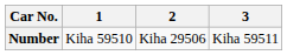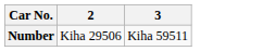- column: 1 | Kiha 59510
